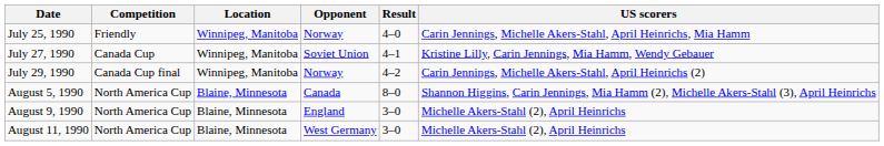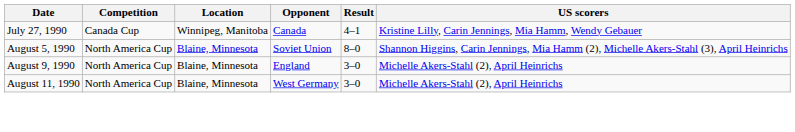- row: July 25, 1990 | Friendly | Winnipeg, Manitoba | Norway | 4–0 | Carin Jennings, Michelle Akers-Stahl, April Heinrichs, Mia Hamm
July 27, 1990 | Opponent: Soviet Union -> Canada
- row: July 29, 1990 | Canada Cup final | Winnipeg, Manitoba | Norway | 4–2 | Carin Jennings, Michelle Akers-Stahl, April Heinrichs (2)
August 5, 1990 | Opponent: Canada -> Soviet Union
